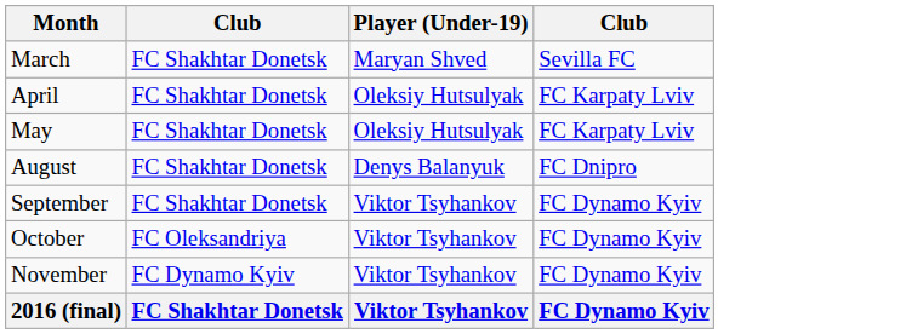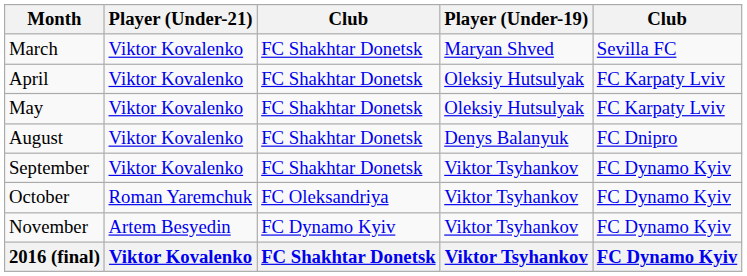+ column: Player (Under-21) | Viktor Kovalenko | Viktor Kovalenko | Viktor Kovalenko | Viktor Kovalenko | Viktor Kovalenko | Roman Yaremchuk | Artem Besyedin | Viktor Kovalenko
